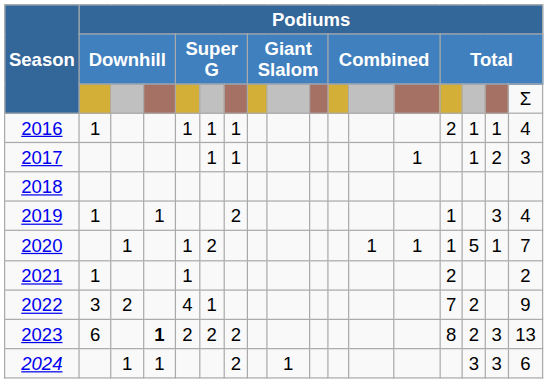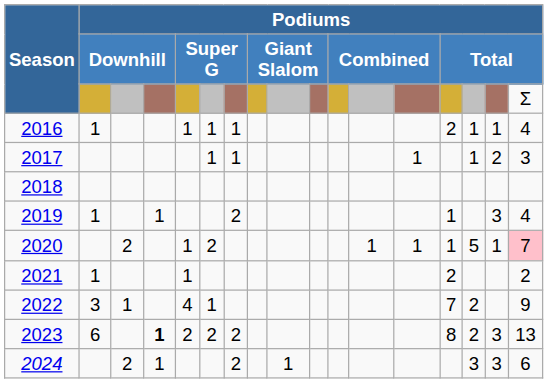2020 | column 3: 1 -> 2
2020 | column 17: no background -> pink background
2022 | column 3: 2 -> 1
2024 | column 3: 1 -> 2
